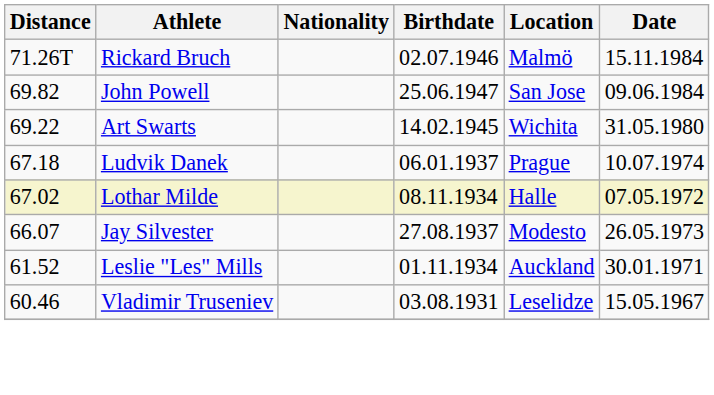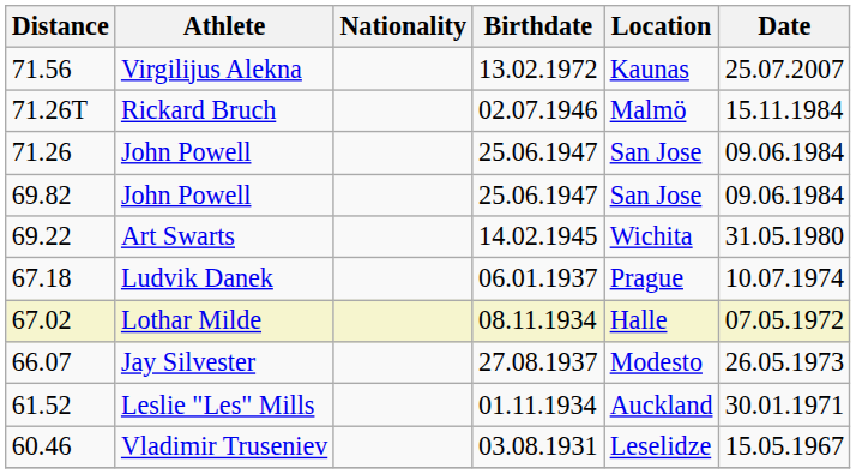+ row: 71.56 | Virgilijus Alekna | 13.02.1972 | Kaunas | 25.07.2007
+ row: 71.26 | John Powell | 25.06.1947 | San Jose | 09.06.1984
